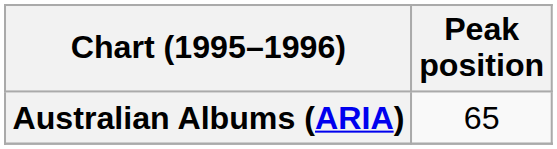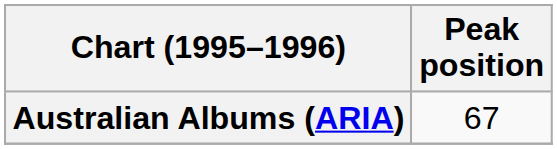Australian Albums (ARIA) | Peak position: 65 -> 67
